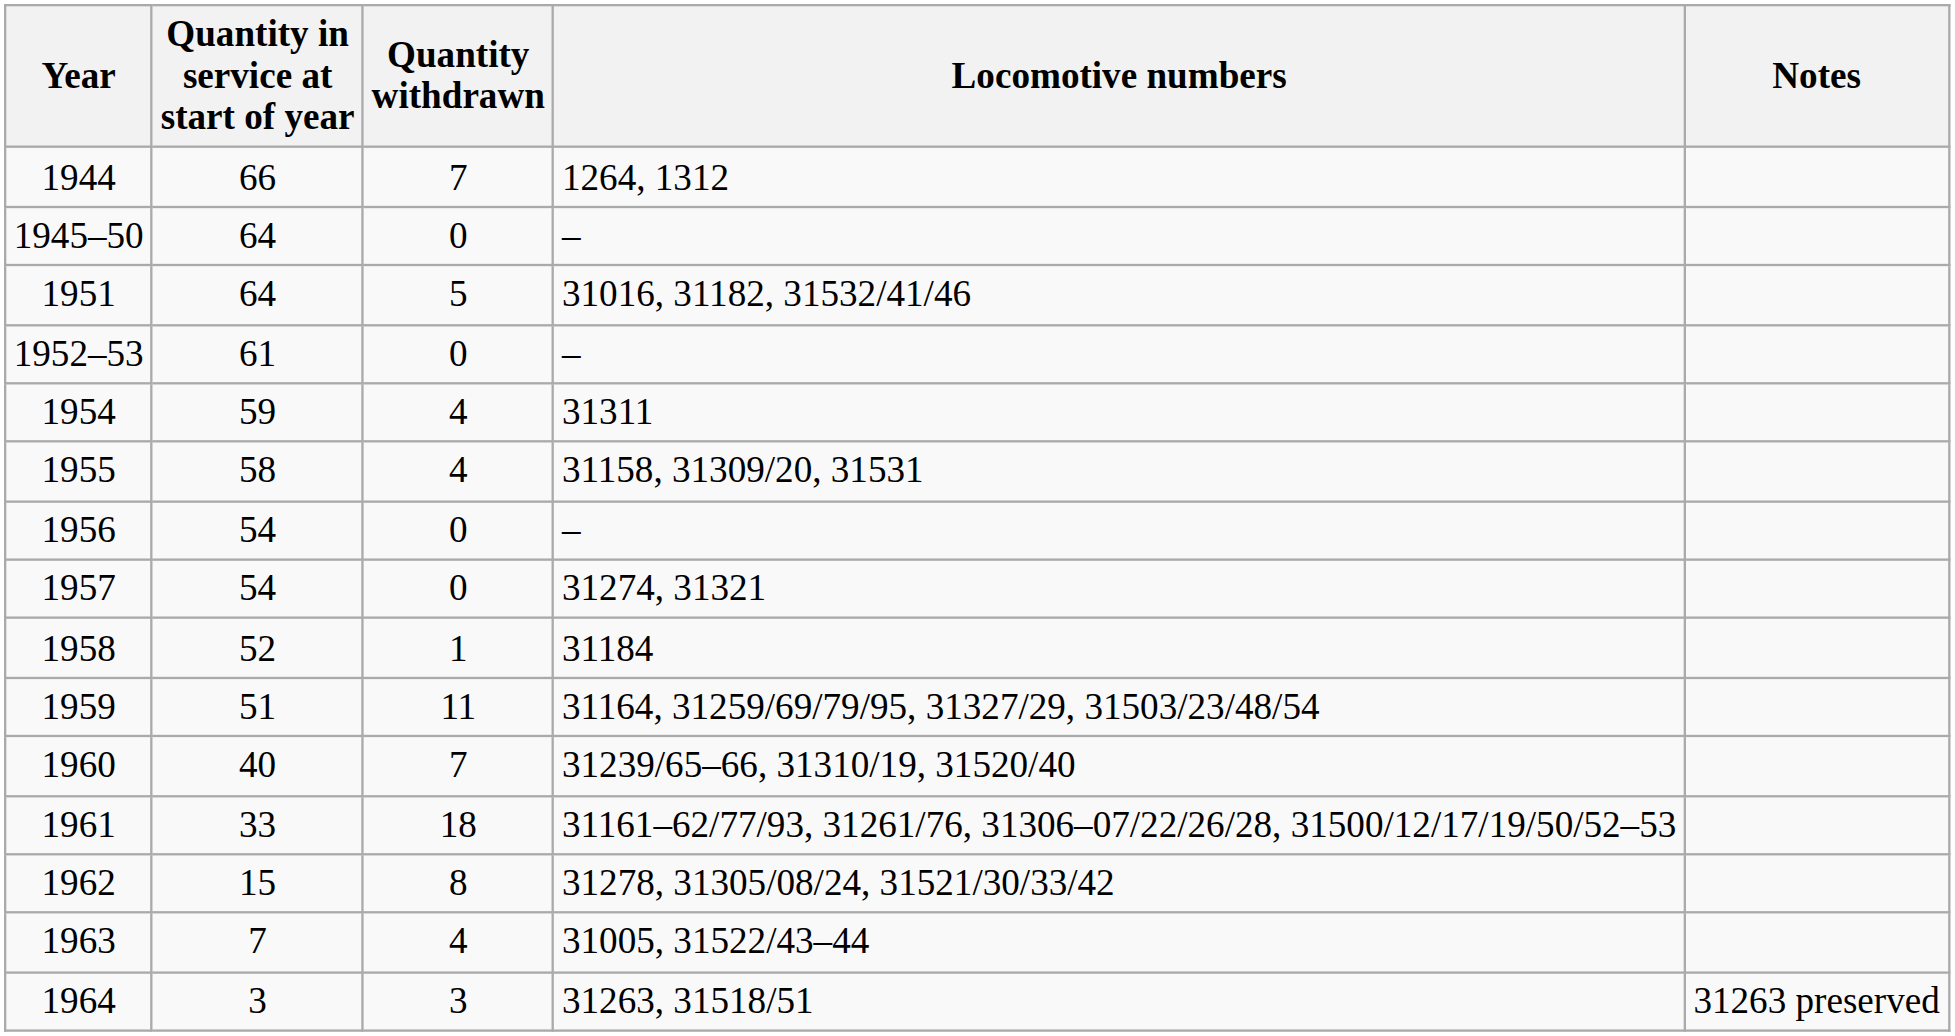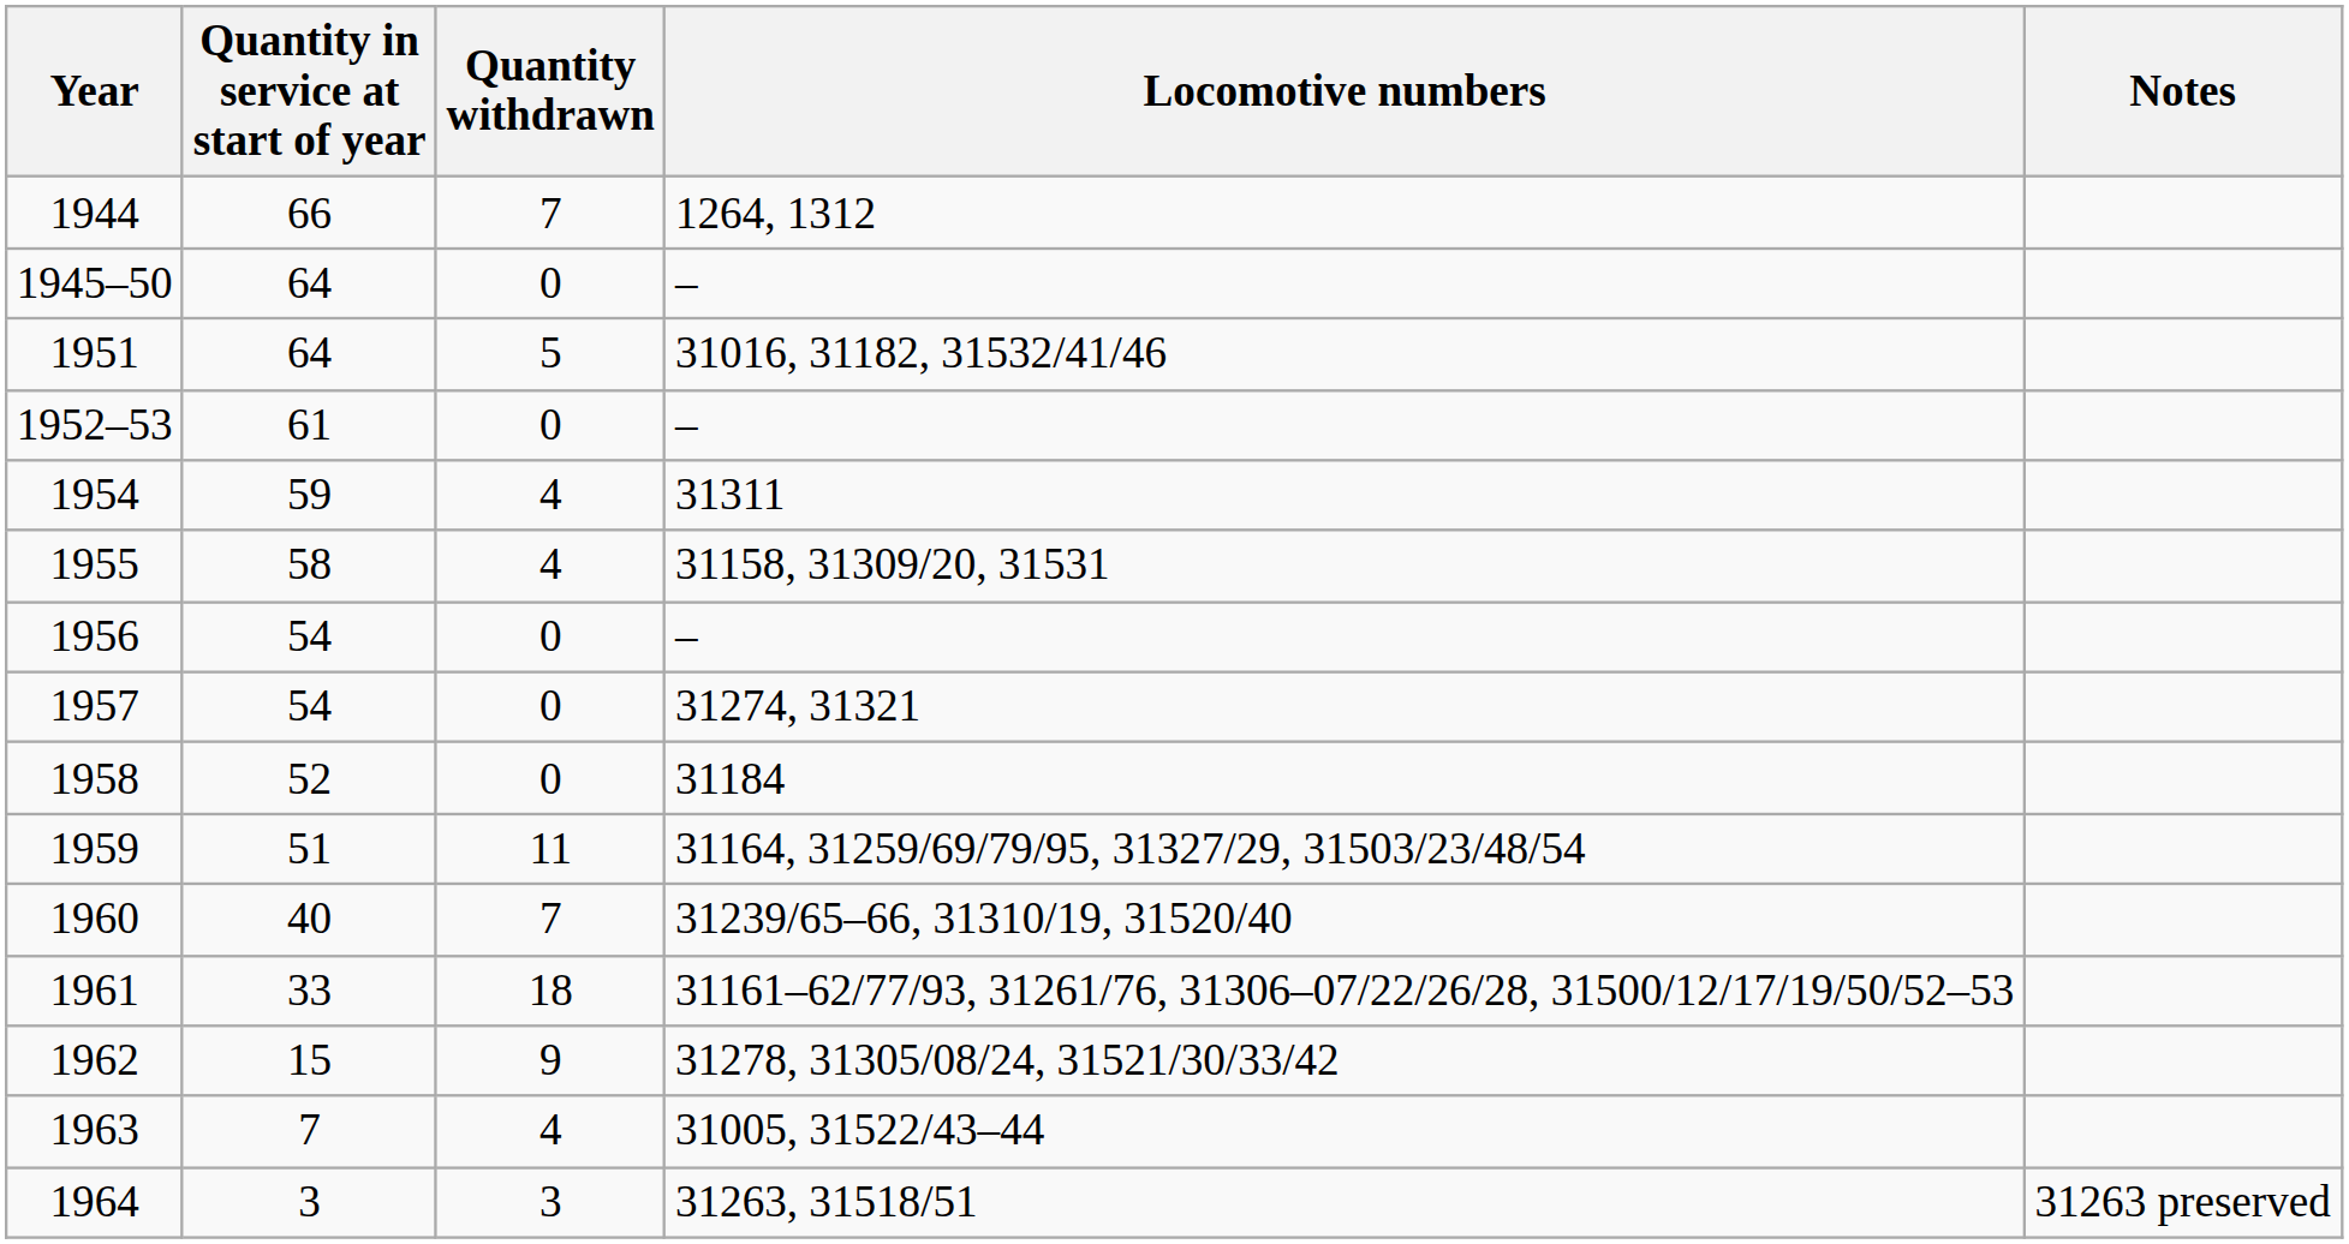1958 | Quantity withdrawn: 1 -> 0
1962 | Quantity withdrawn: 8 -> 9
